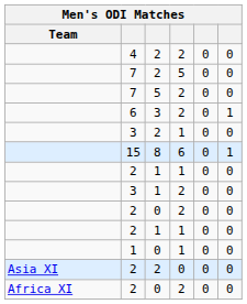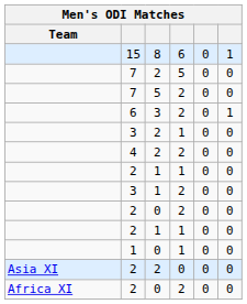rows swapped: 15 <-> 4
